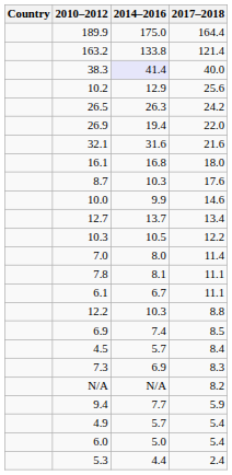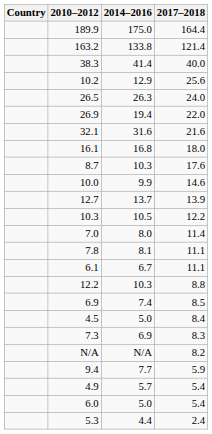38.3 | 2014–2016: lavender background -> no background
26.5 | 2017–2018: 24.2 -> 24.0
12.7 | 2017–2018: 13.4 -> 13.9
4.5 | 2014–2016: 5.7 -> 5.0
